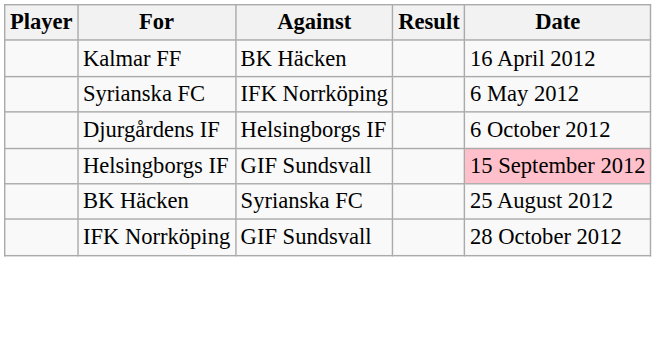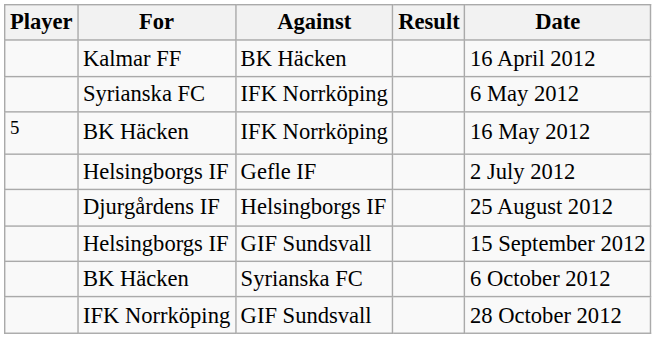+ row: 5 | BK Häcken | IFK Norrköping | 16 May 2012
+ row: Helsingborgs IF | Gefle IF | 2 July 2012
Djurgårdens IF | Date: 6 October 2012 -> 25 August 2012
Helsingborgs IF / GIF Sundsvall | Date: pink background -> no background
BK Häcken / Syrianska FC | Date: 25 August 2012 -> 6 October 2012
